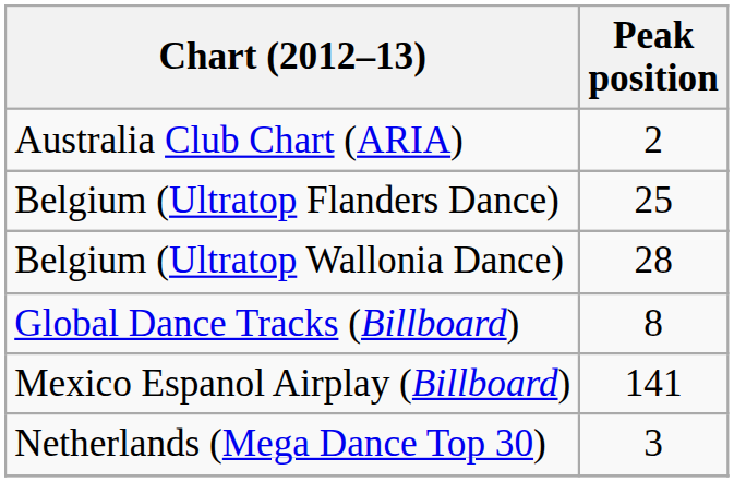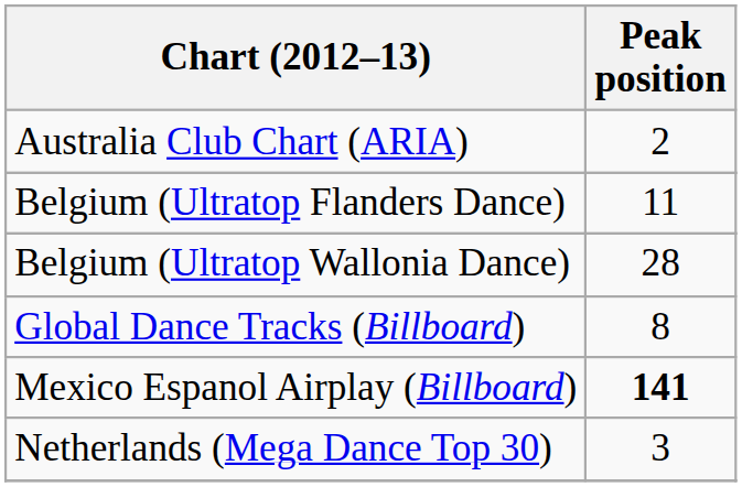Belgium (Ultratop Flanders Dance) | Peak position: 25 -> 11
Mexico Espanol Airplay (Billboard) | Peak position: normal -> bold
